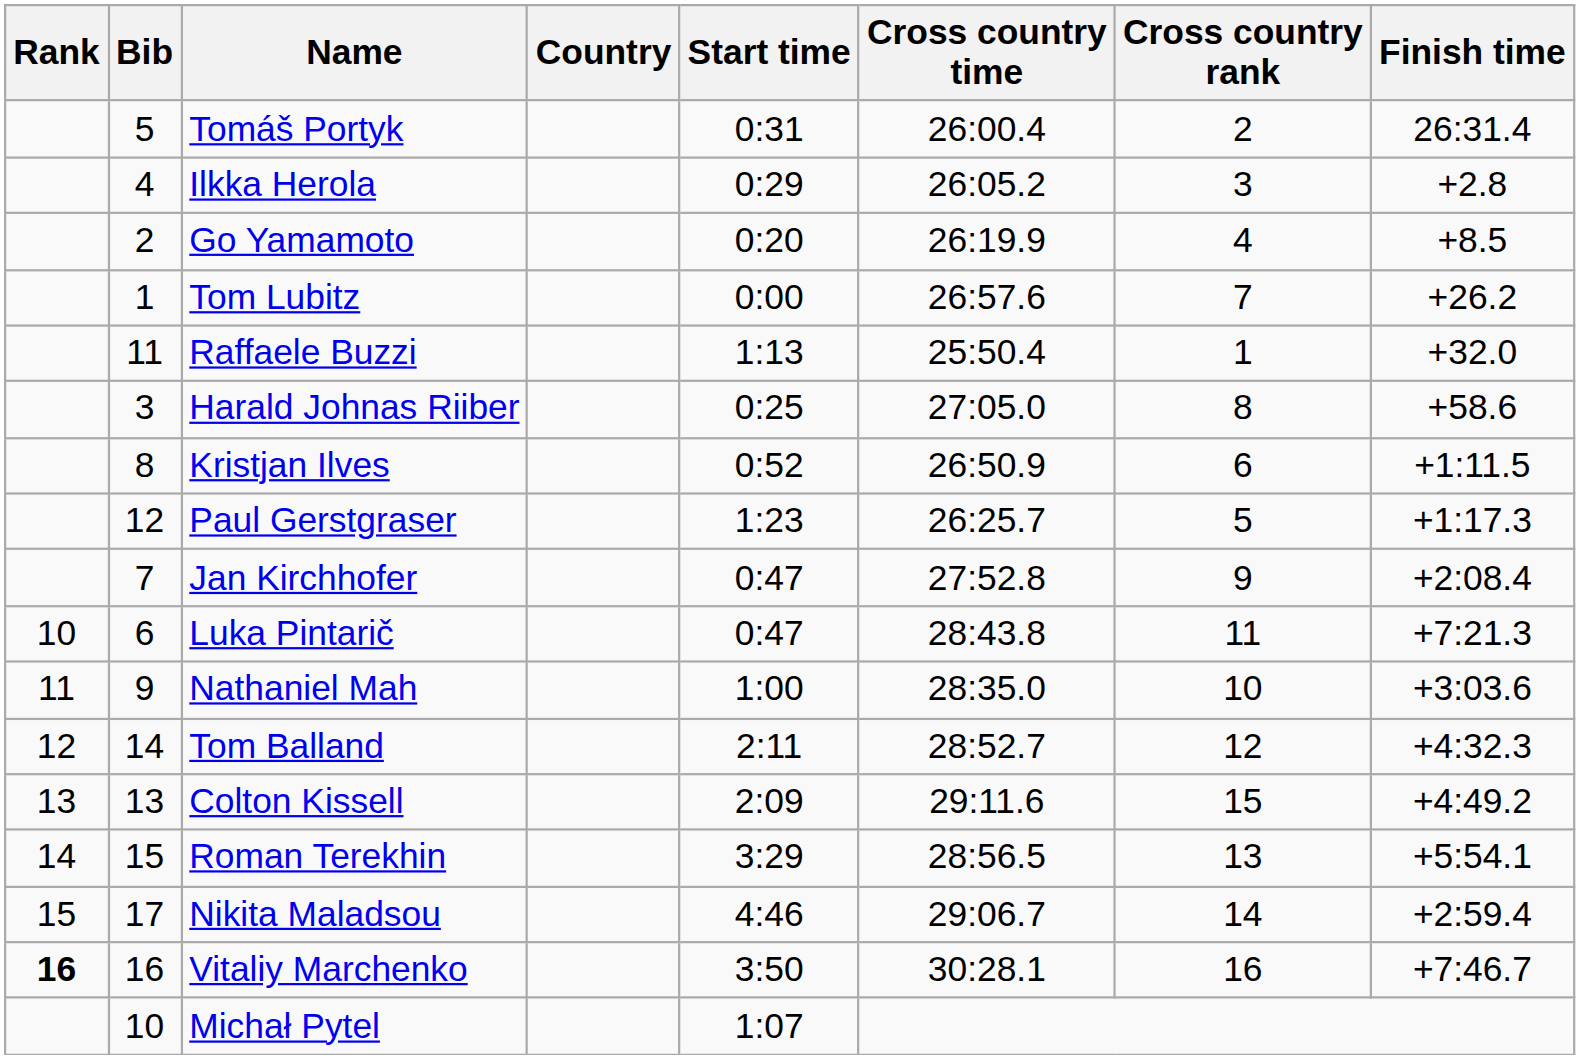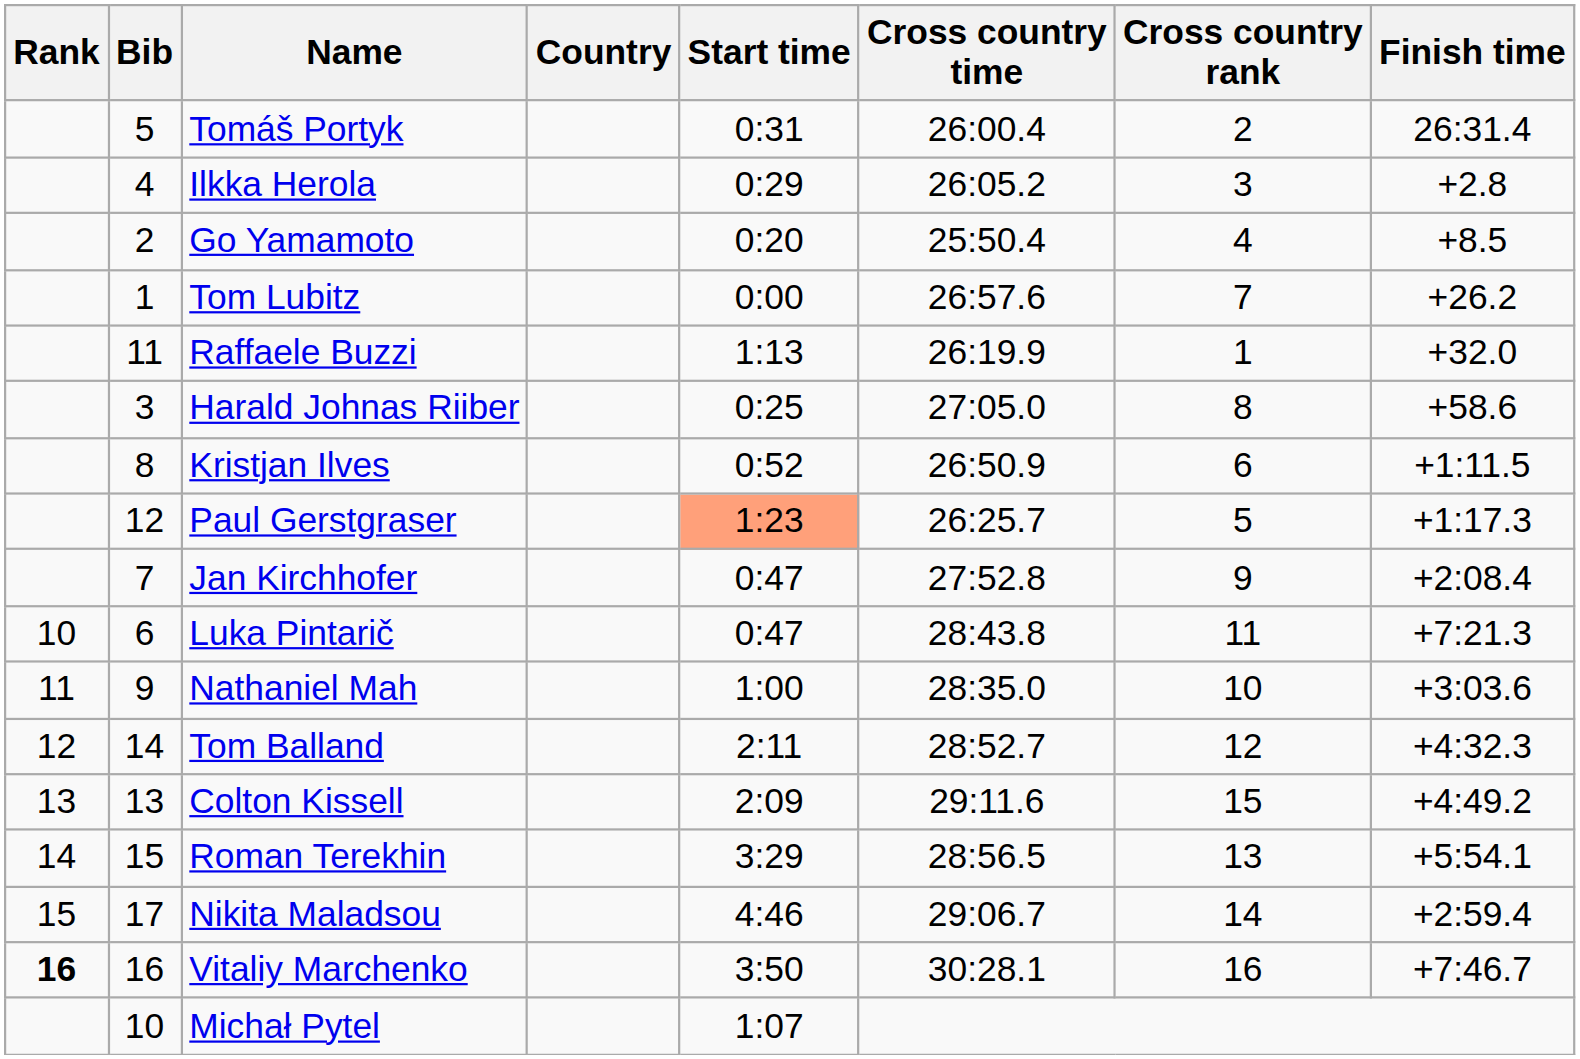Go Yamamoto | Cross country time: 26:19.9 -> 25:50.4
Raffaele Buzzi | Cross country time: 25:50.4 -> 26:19.9
Paul Gerstgraser | Start time: no background -> lightsalmon background
